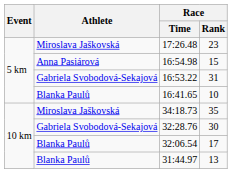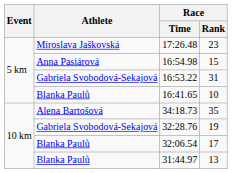34:18.73 | Athlete: Miroslava Jaškovská -> Alena Bartošová
32:28.76 | Race / Rank: 30 -> 19
